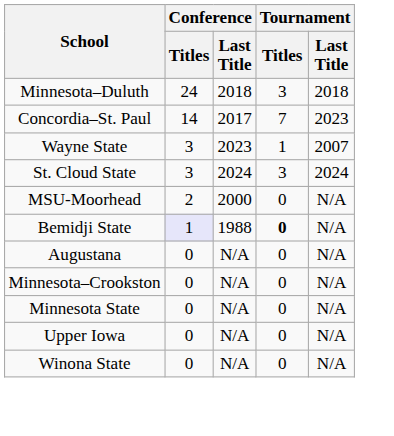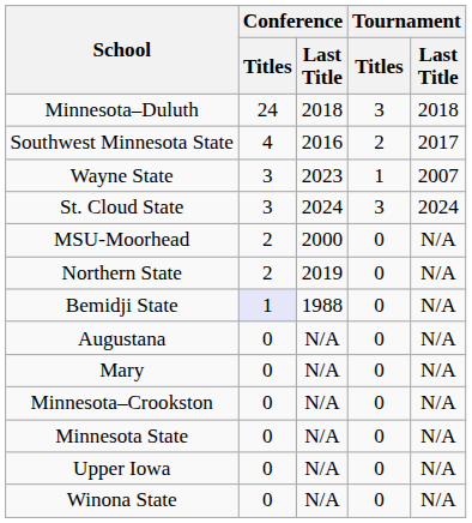- row: Concordia–St. Paul | 14 | 2017 | 7 | 2023
+ row: Southwest Minnesota State | 4 | 2016 | 2 | 2017
+ row: Northern State | 2 | 2019 | 0 | N/A
Bemidji State | Tournament / Titles: bold -> normal
+ row: Mary | 0 | N/A | 0 | N/A
